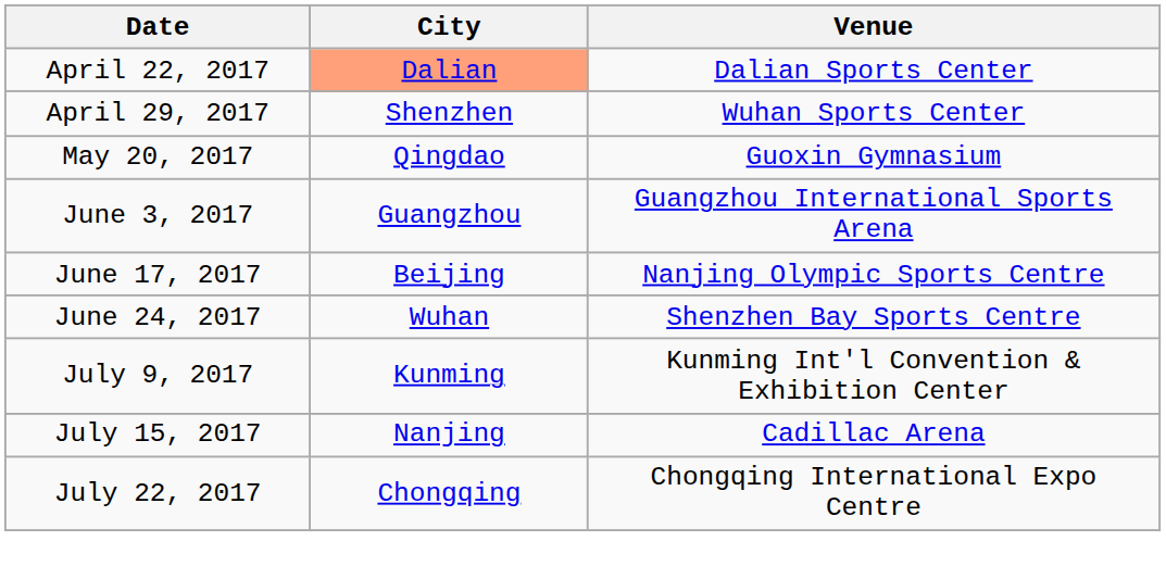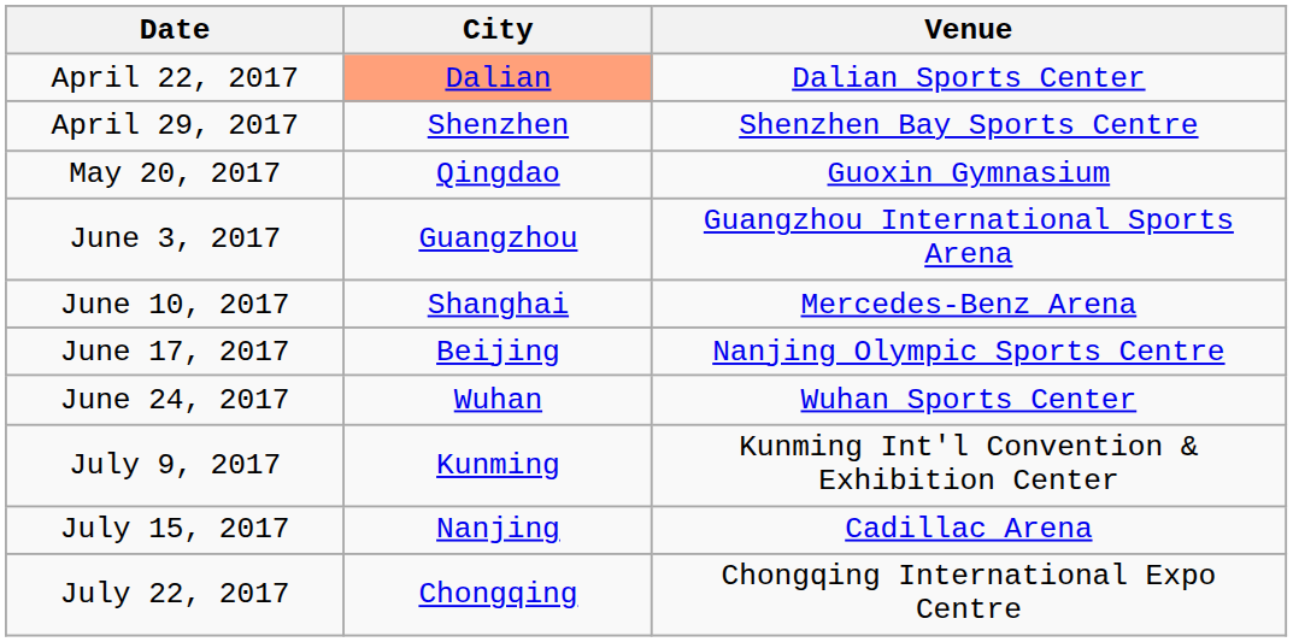April 29, 2017 | Venue: Wuhan Sports Center -> Shenzhen Bay Sports Centre
+ row: June 10, 2017 | Shanghai | Mercedes-Benz Arena
June 24, 2017 | Venue: Shenzhen Bay Sports Centre -> Wuhan Sports Center
